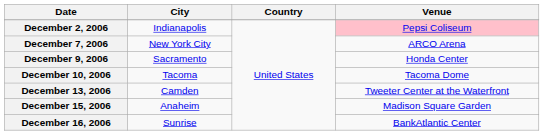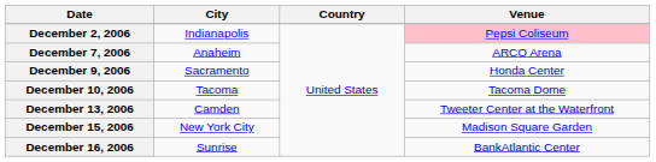December 7, 2006 | City: New York City -> Anaheim
December 15, 2006 | City: Anaheim -> New York City
